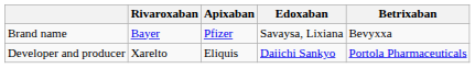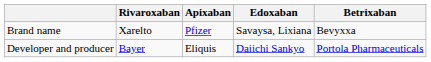Brand name | Rivaroxaban: Bayer -> Xarelto
Developer and producer | Rivaroxaban: Xarelto -> Bayer
